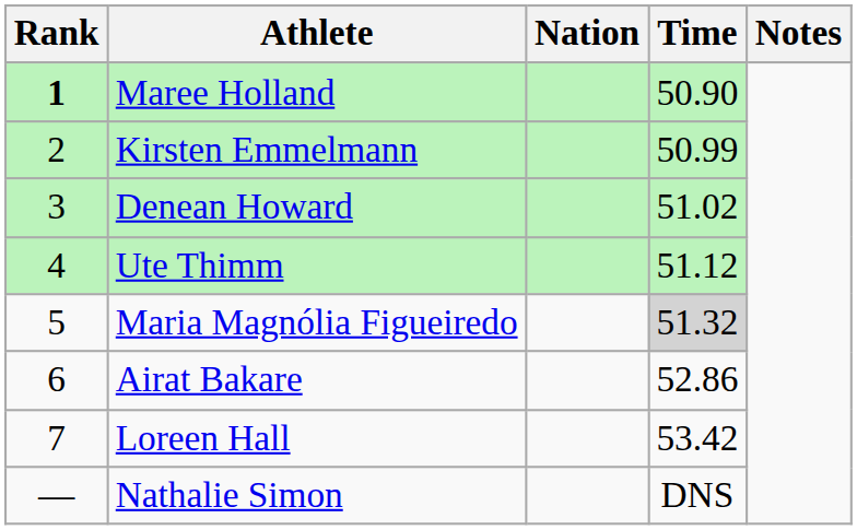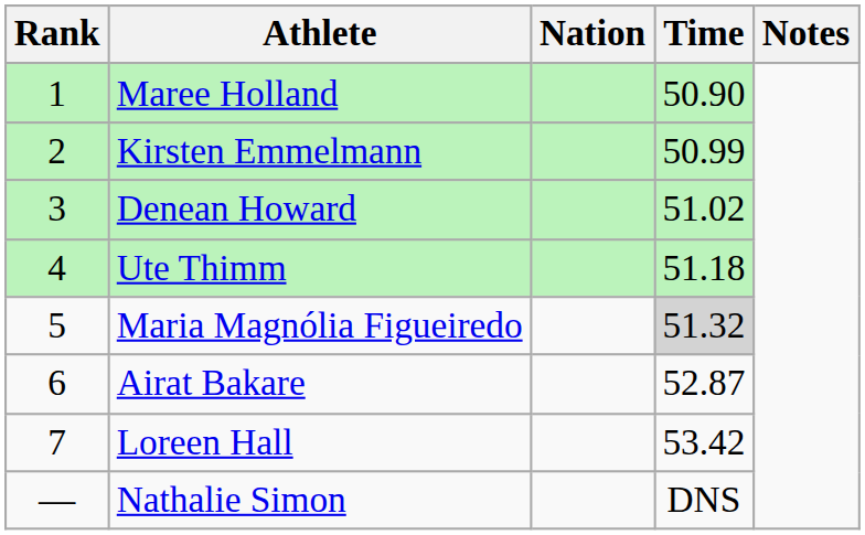Maree Holland | Rank: bold -> normal
Ute Thimm | Time: 51.12 -> 51.18
Airat Bakare | Time: 52.86 -> 52.87
